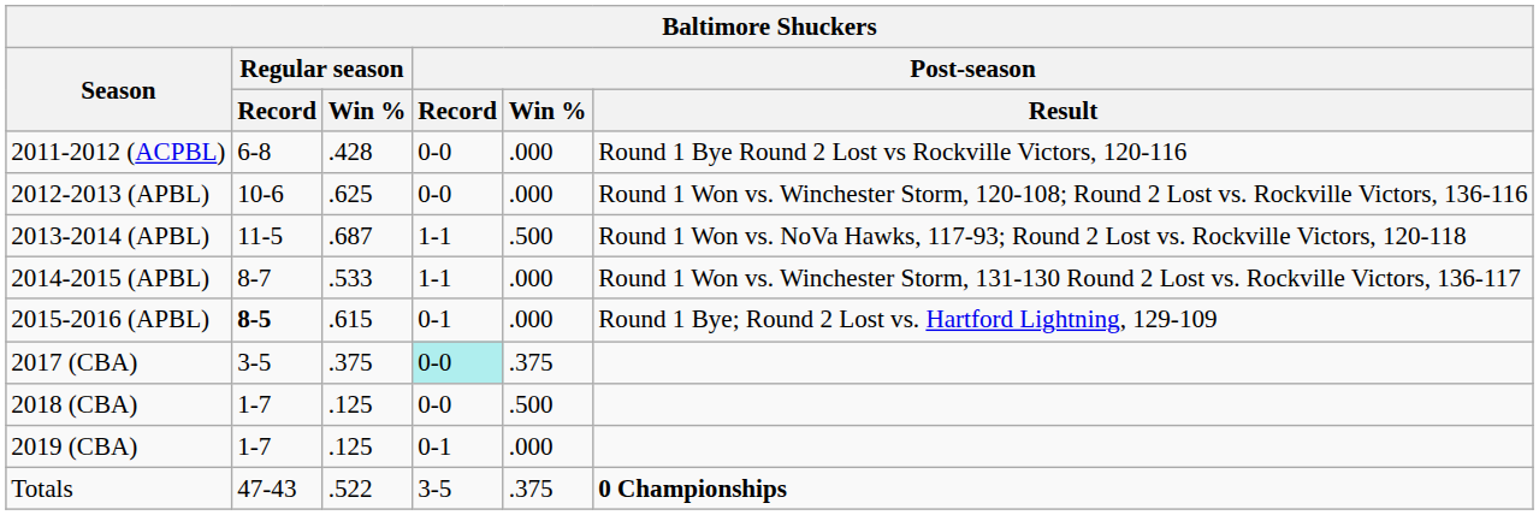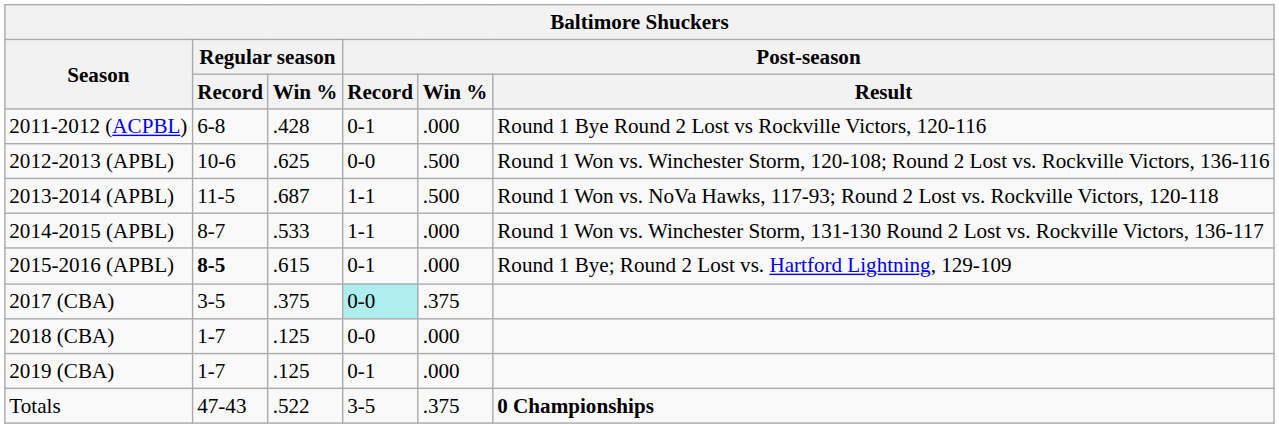2011-2012 (ACPBL) | Post-season / Record: 0-0 -> 0-1
2012-2013 (APBL) | Post-season / Win %: .000 -> .500
2018 (CBA) | Post-season / Win %: .500 -> .000
